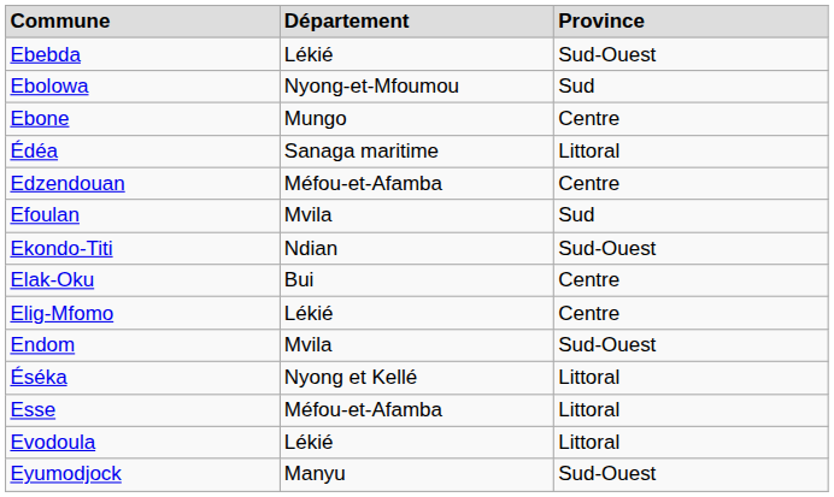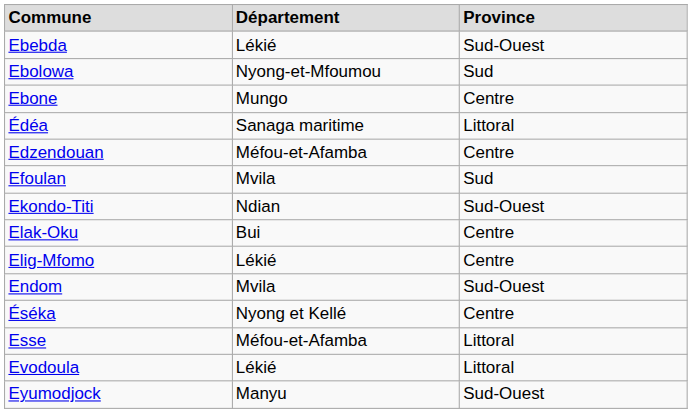Éséka | Province: Littoral -> Centre
